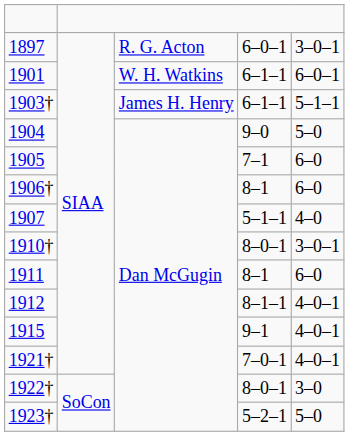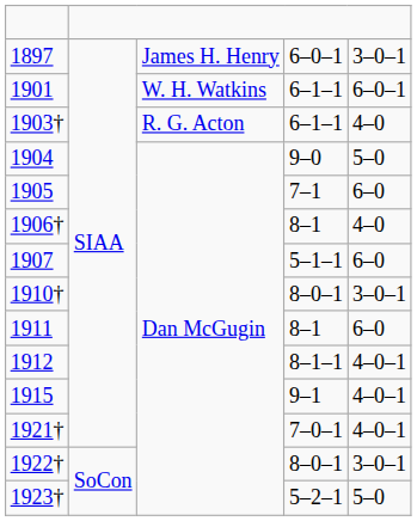1897 | column 3: R. G. Acton -> James H. Henry
1903† | column 3: James H. Henry -> R. G. Acton
1903† | column 5: 5–1–1 -> 4–0
1906† | column 5: 6–0 -> 4–0
1907 | column 5: 4–0 -> 6–0
1922† | column 5: 3–0 -> 3–0–1
